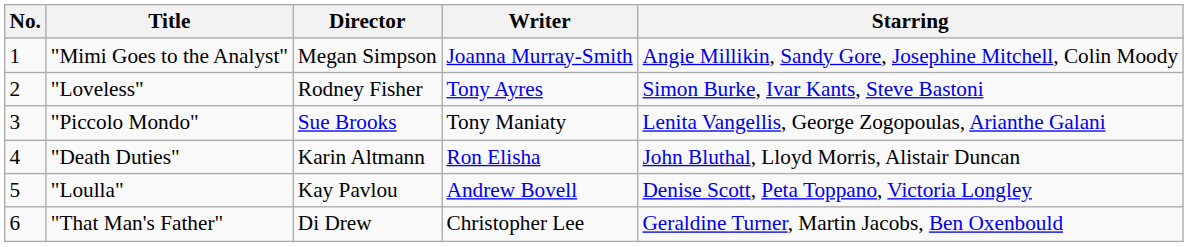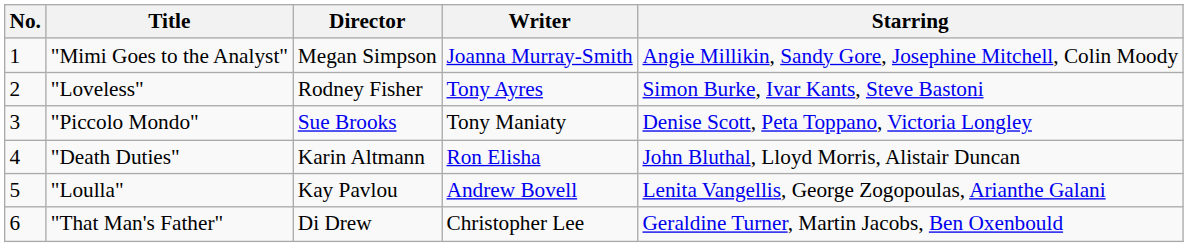"Piccolo Mondo" | Starring: Lenita Vangellis, George Zogopoulas, Arianthe Galani -> Denise Scott, Peta Toppano, Victoria Longley
"Loulla" | Starring: Denise Scott, Peta Toppano, Victoria Longley -> Lenita Vangellis, George Zogopoulas, Arianthe Galani
